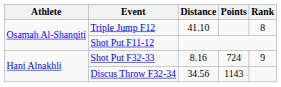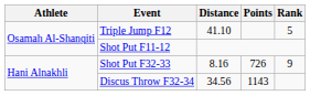Triple Jump F12 | Rank: 8 -> 5
Shot Put F32-33 | Points: 724 -> 726
